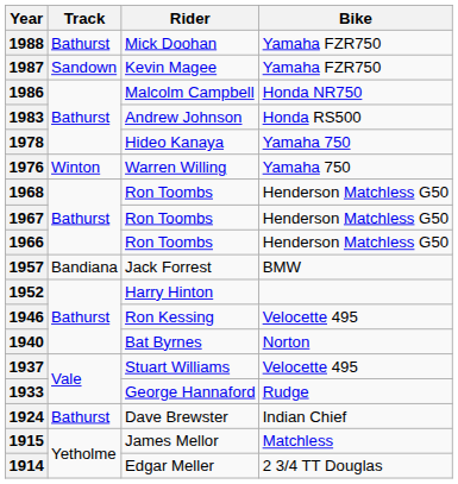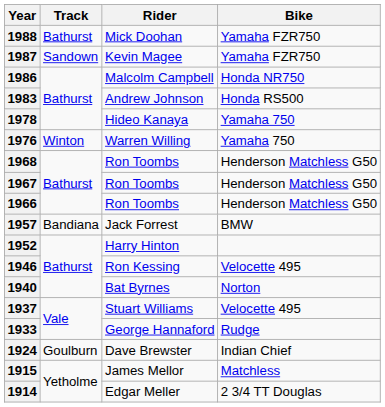1924 | Track: Bathurst -> Goulburn
